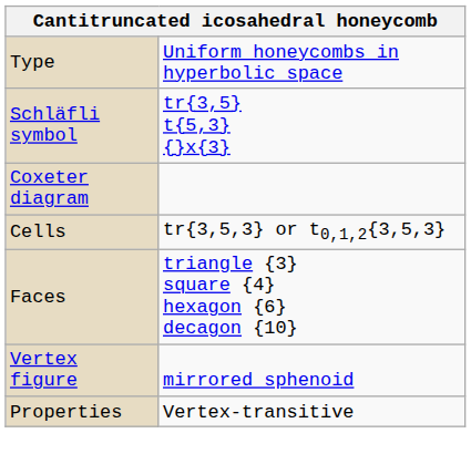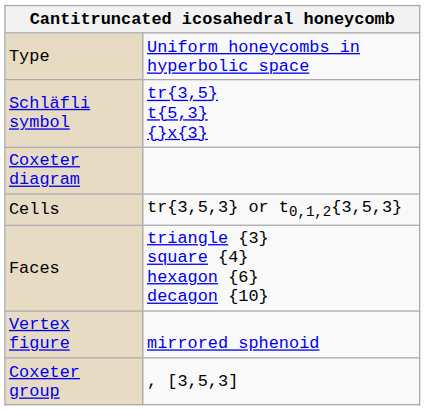+ row: Coxeter group | , [3,5,3]
- row: Properties | Vertex-transitive
